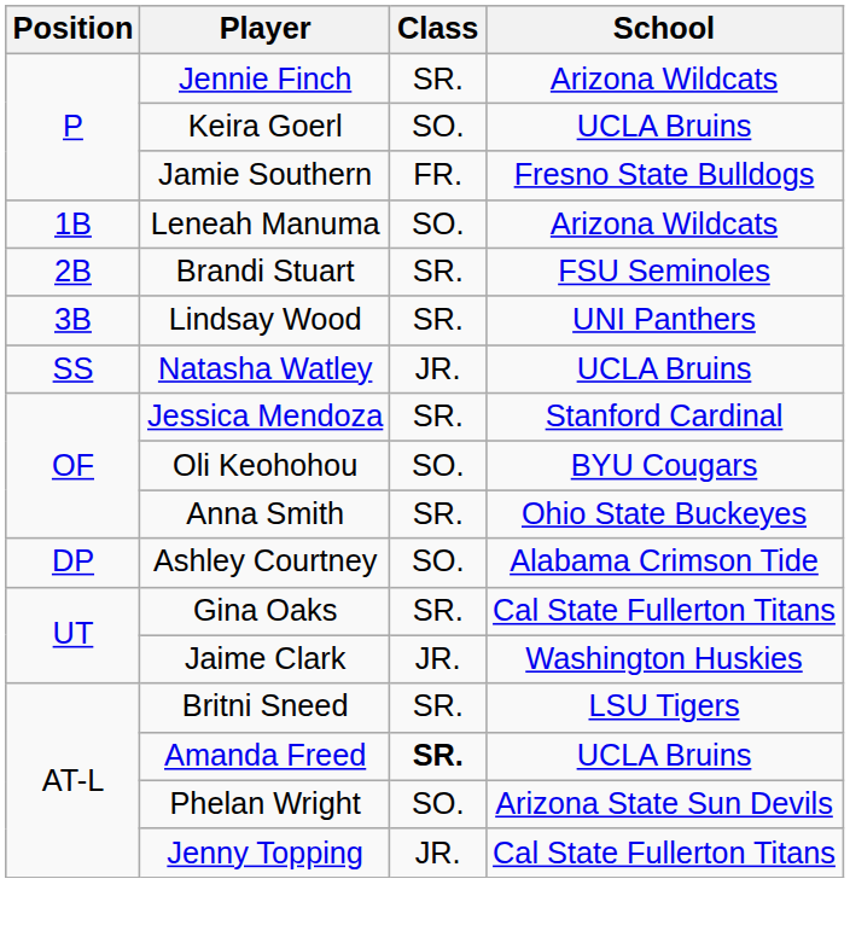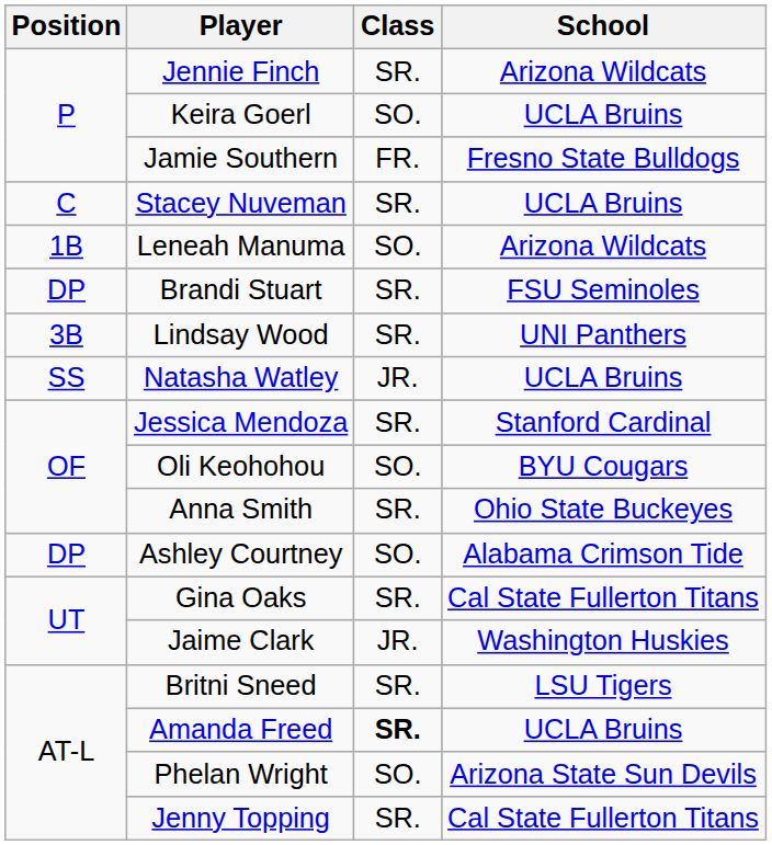+ row: C | Stacey Nuveman | SR. | UCLA Bruins
Brandi Stuart | Position: 2B -> DP
Jenny Topping | Class: JR. -> SR.
